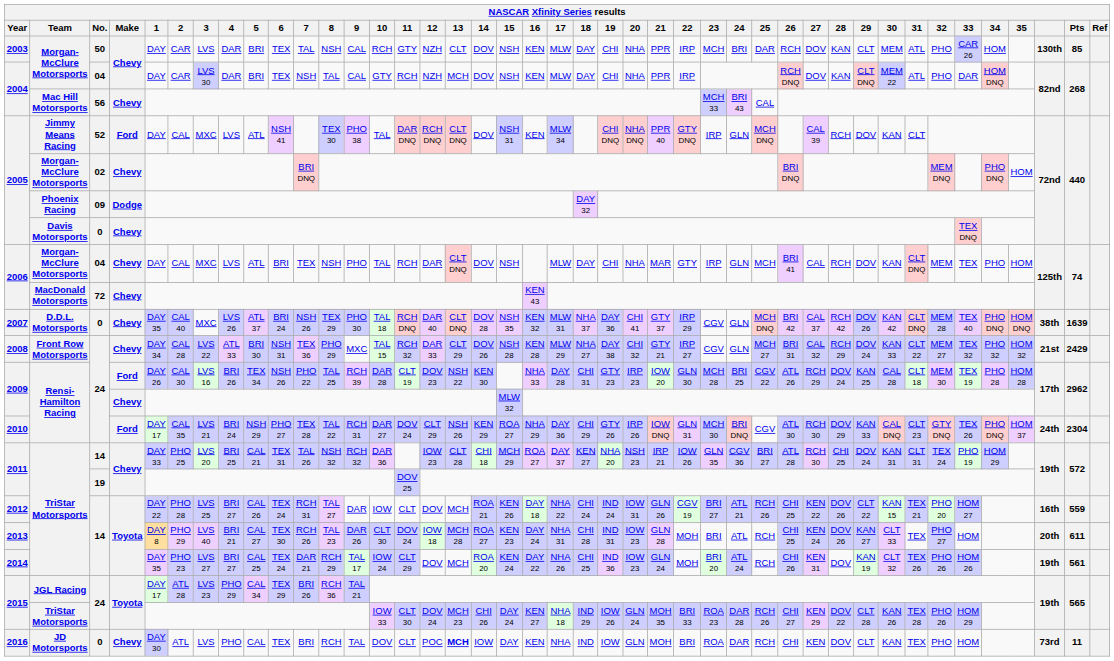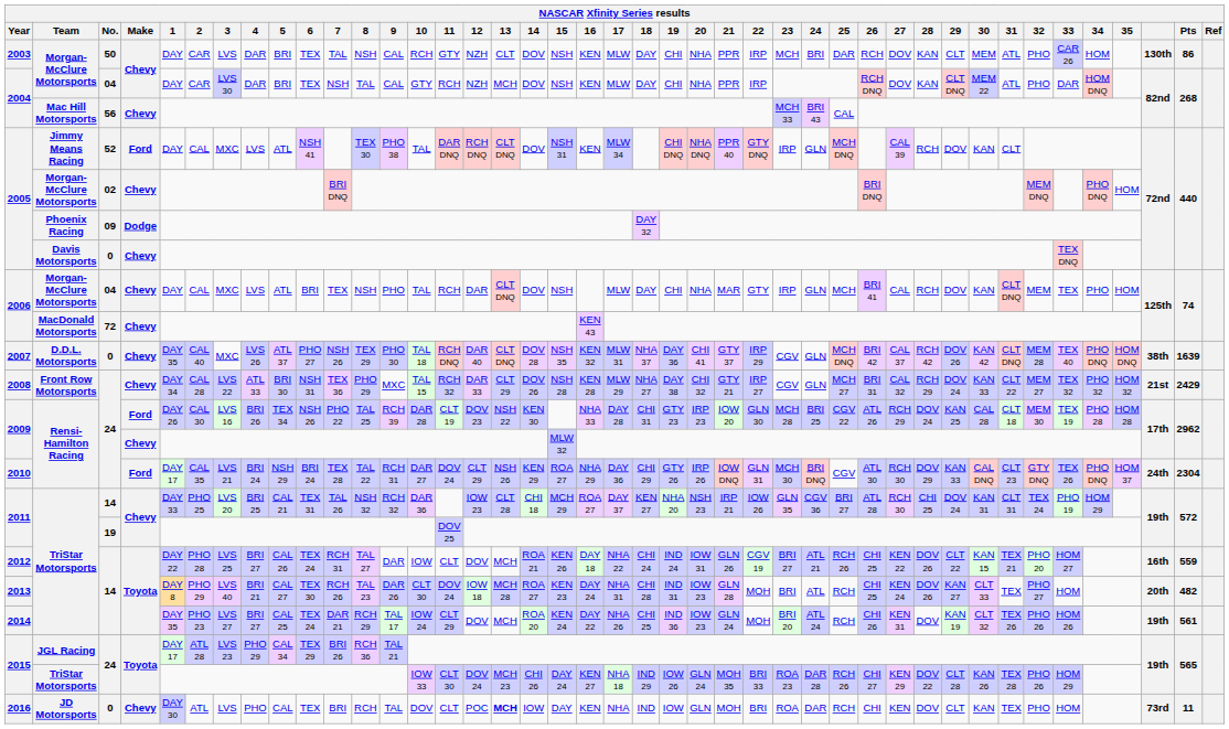2003 | Pts: 85 -> 86
2007 | 6: BRI 24 -> PHO 27
2010 | 6: PHO 27 -> BRI 24
2013 | Pts: 611 -> 482
